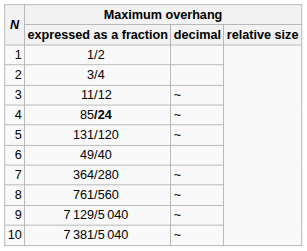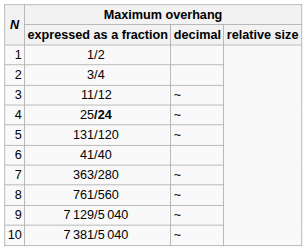4 | column 2: 85 -> 25
6 | column 2: 49 -> 41
7 | column 2: 364 -> 363
